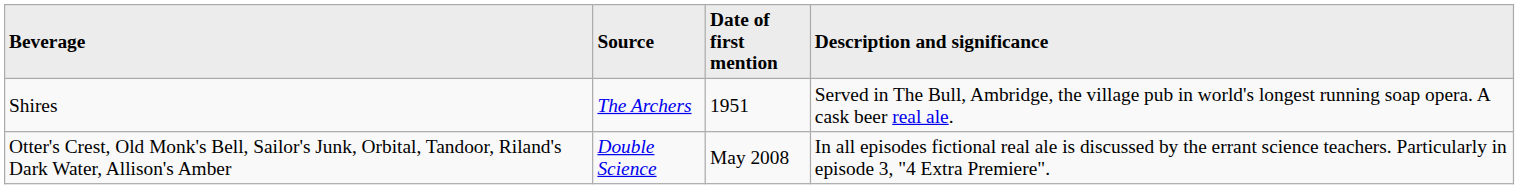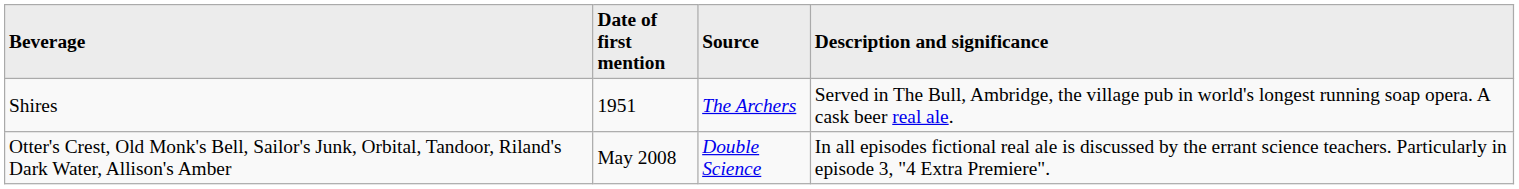columns swapped: Source <-> Date of first mention
